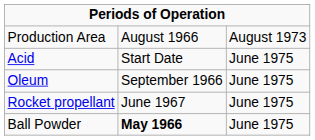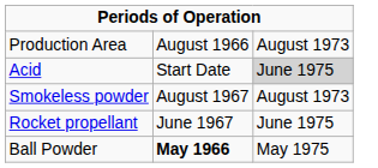Acid | column 3: no background -> lightgrey background
- row: Oleum | September 1966 | June 1975
+ row: Smokeless powder | August 1967 | August 1973
Ball Powder | column 3: June 1975 -> May 1975
